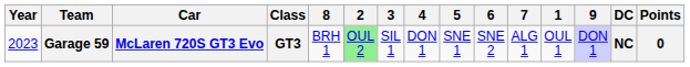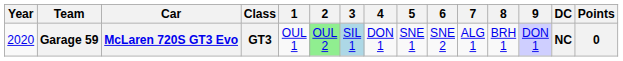columns swapped: 1 <-> 8
Garage 59 | Year: 2023 -> 2020
Garage 59 | 3: no background -> lightblue background
